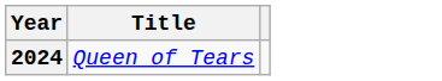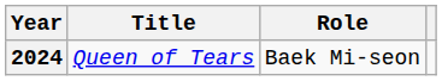+ column: Role | Baek Mi-seon
